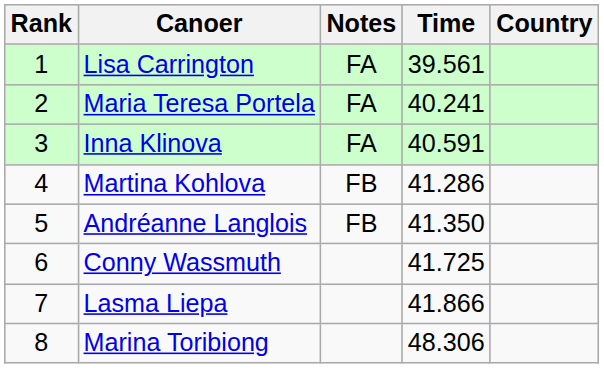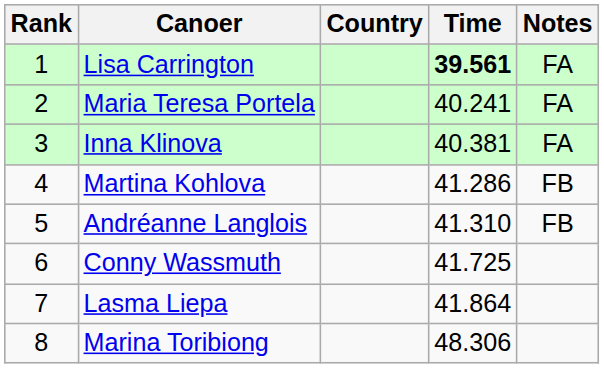columns swapped: Country <-> Notes
Lisa Carrington | Time: normal -> bold
Inna Klinova | Time: 40.591 -> 40.381
Andréanne Langlois | Time: 41.350 -> 41.310
Lasma Liepa | Time: 41.866 -> 41.864
